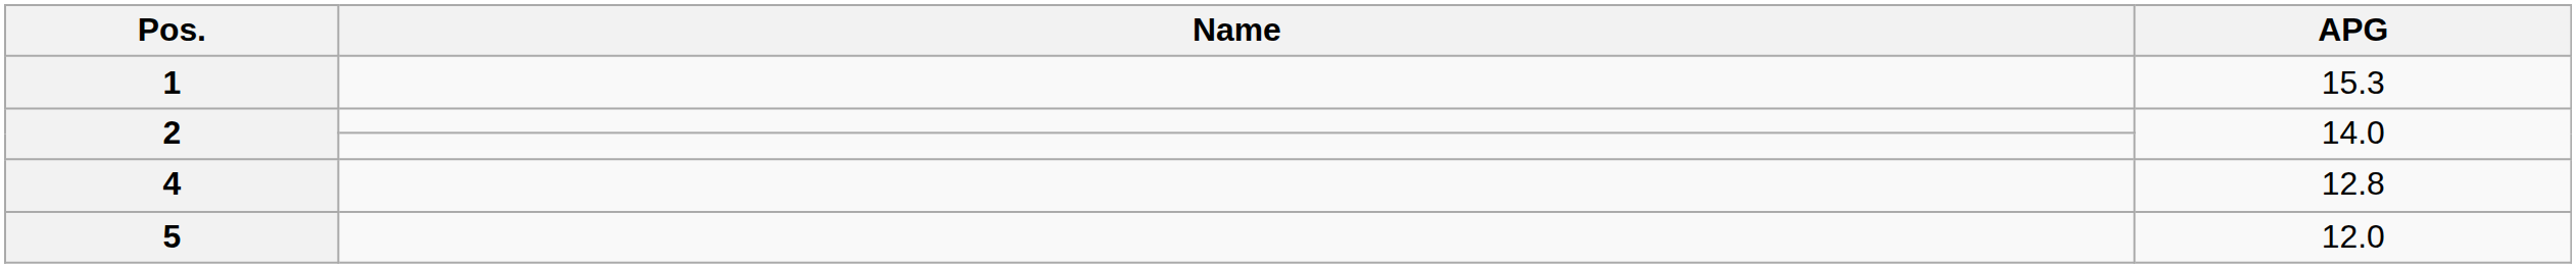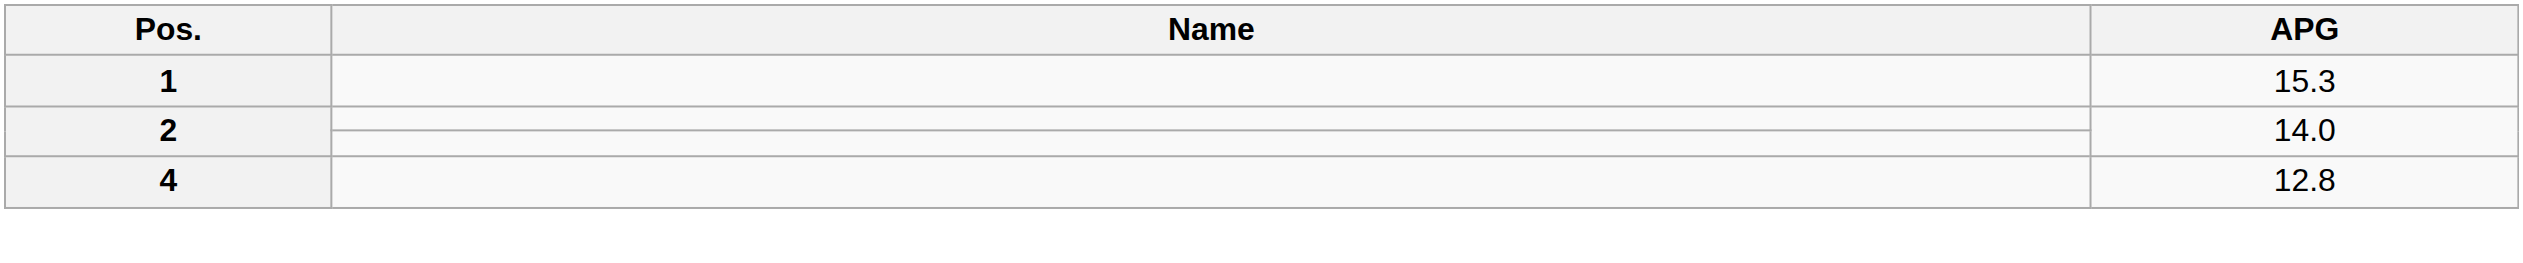- row: 5 | 12.0
